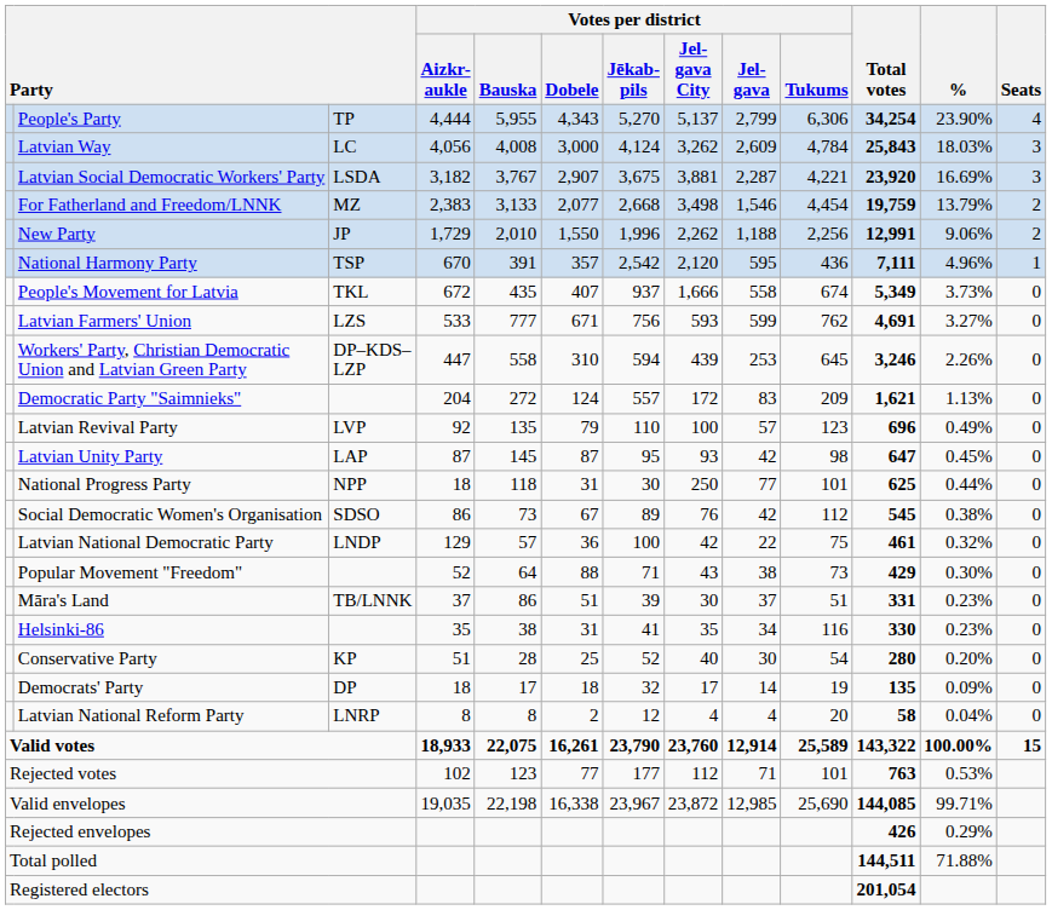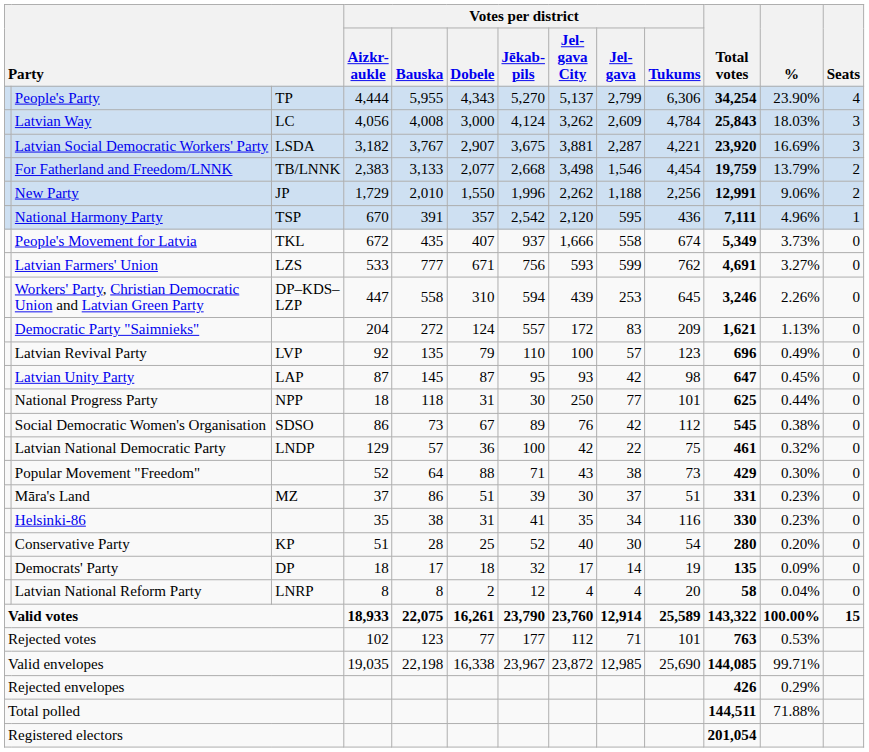For Fatherland and Freedom/LNNK | column 3: MZ -> TB/LNNK
Māra's Land | column 3: TB/LNNK -> MZ
